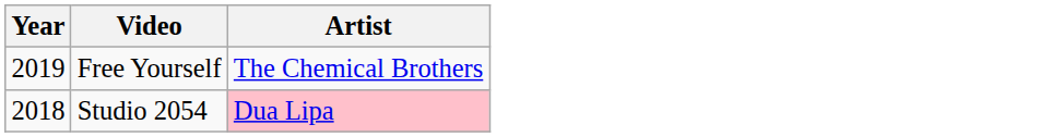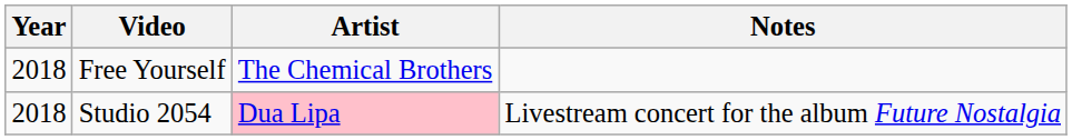+ column: Notes | Livestream concert for the album Future Nostalgia
Free Yourself | Year: 2019 -> 2018
